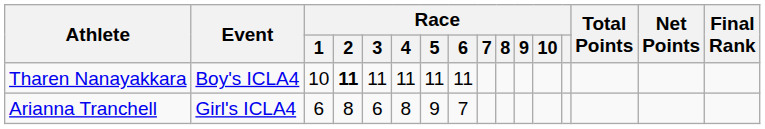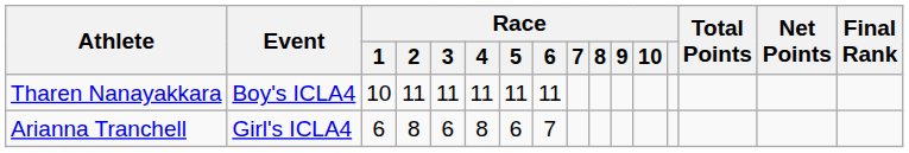Tharen Nanayakkara | Race / 2: bold -> normal
Arianna Tranchell | Race / 5: 9 -> 6
